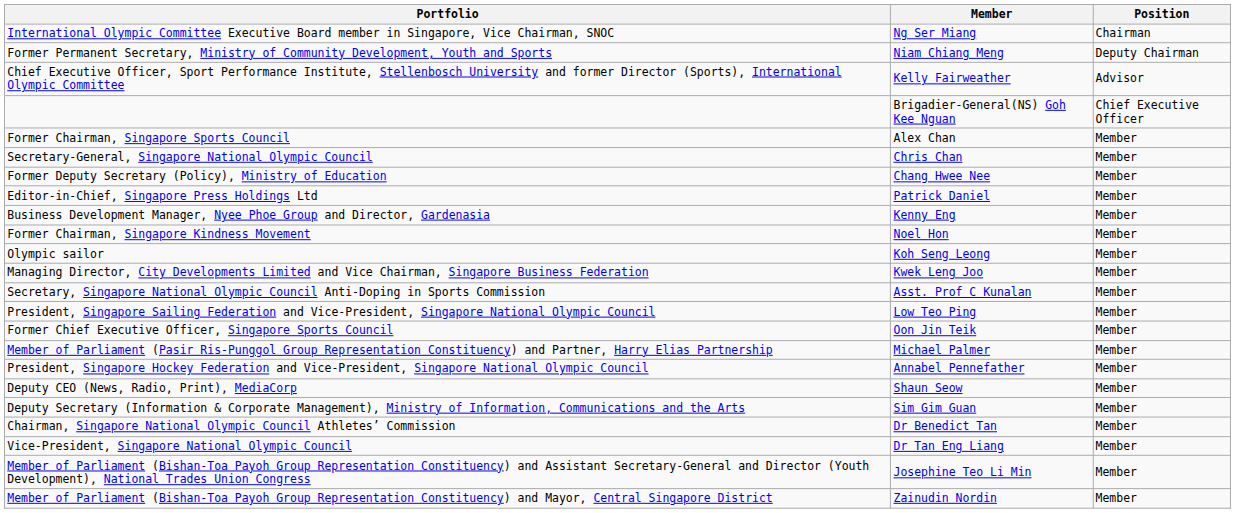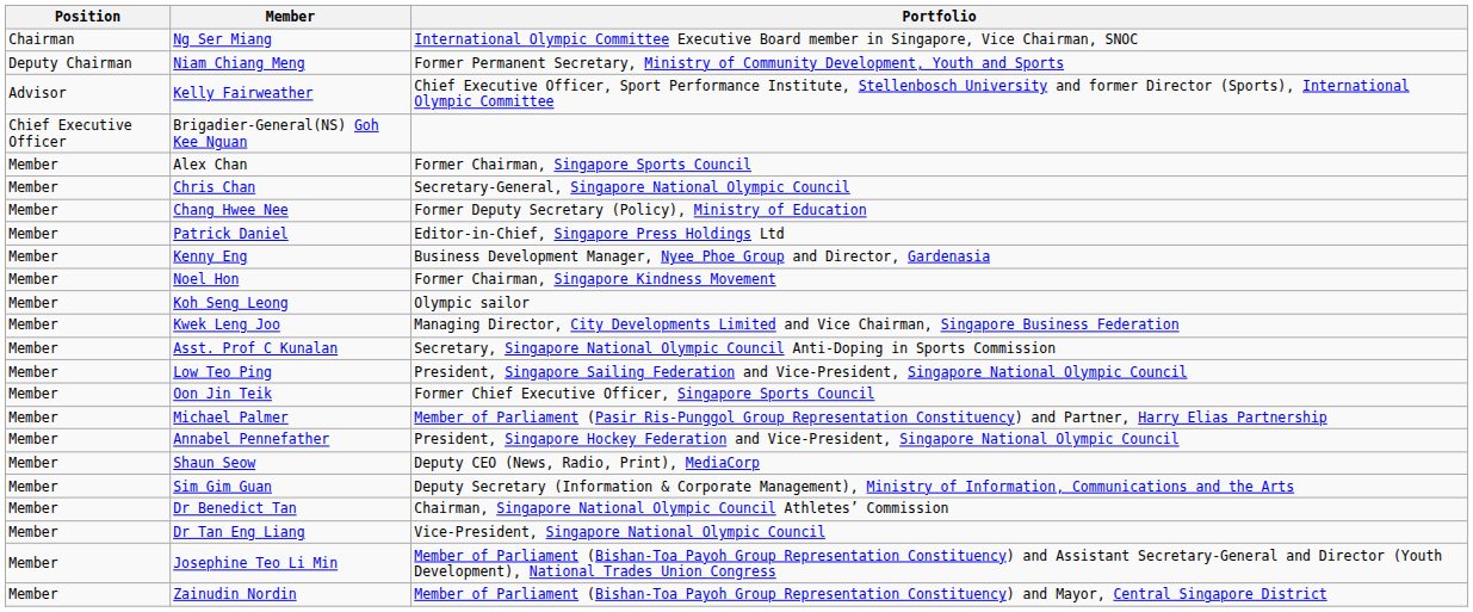columns swapped: Position <-> Portfolio
